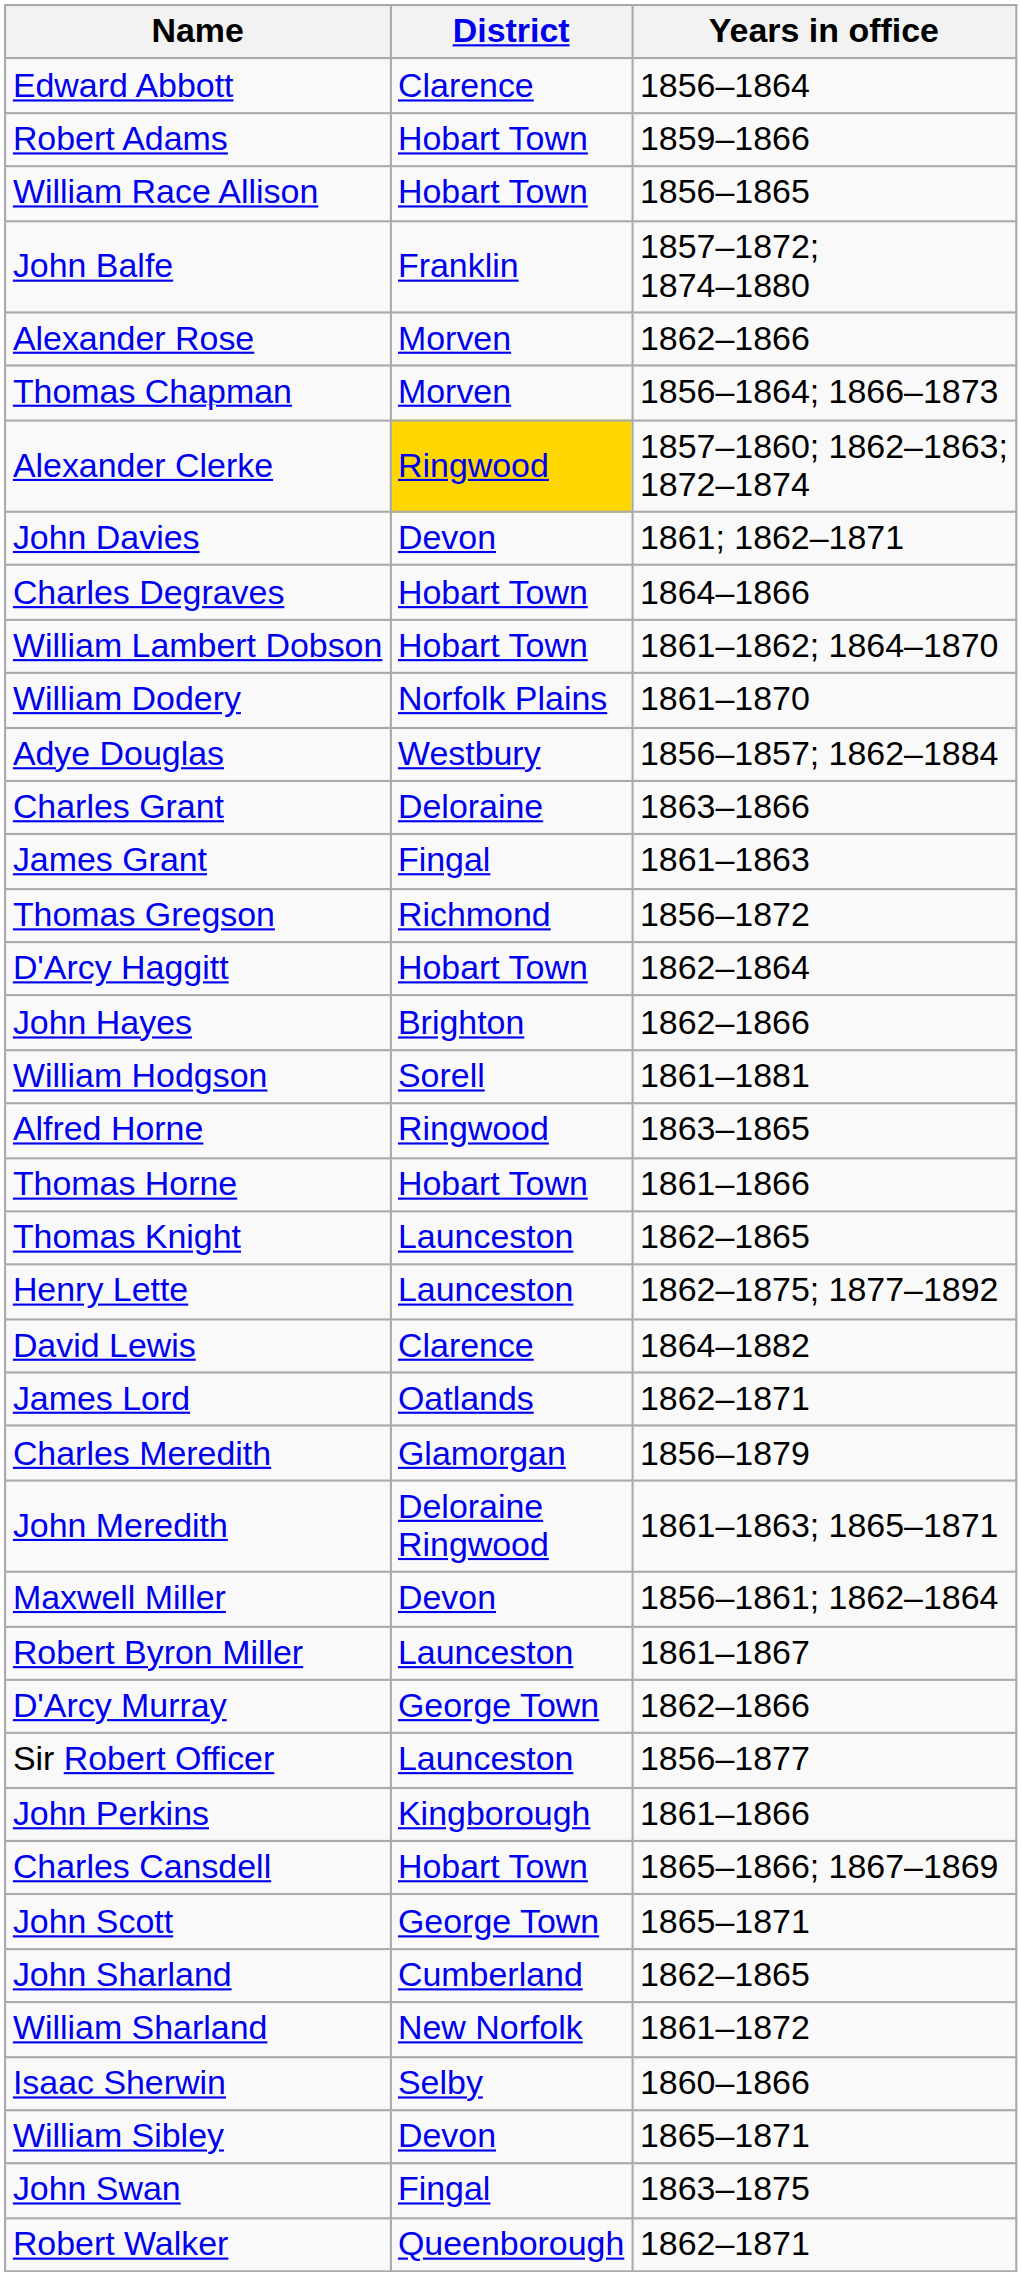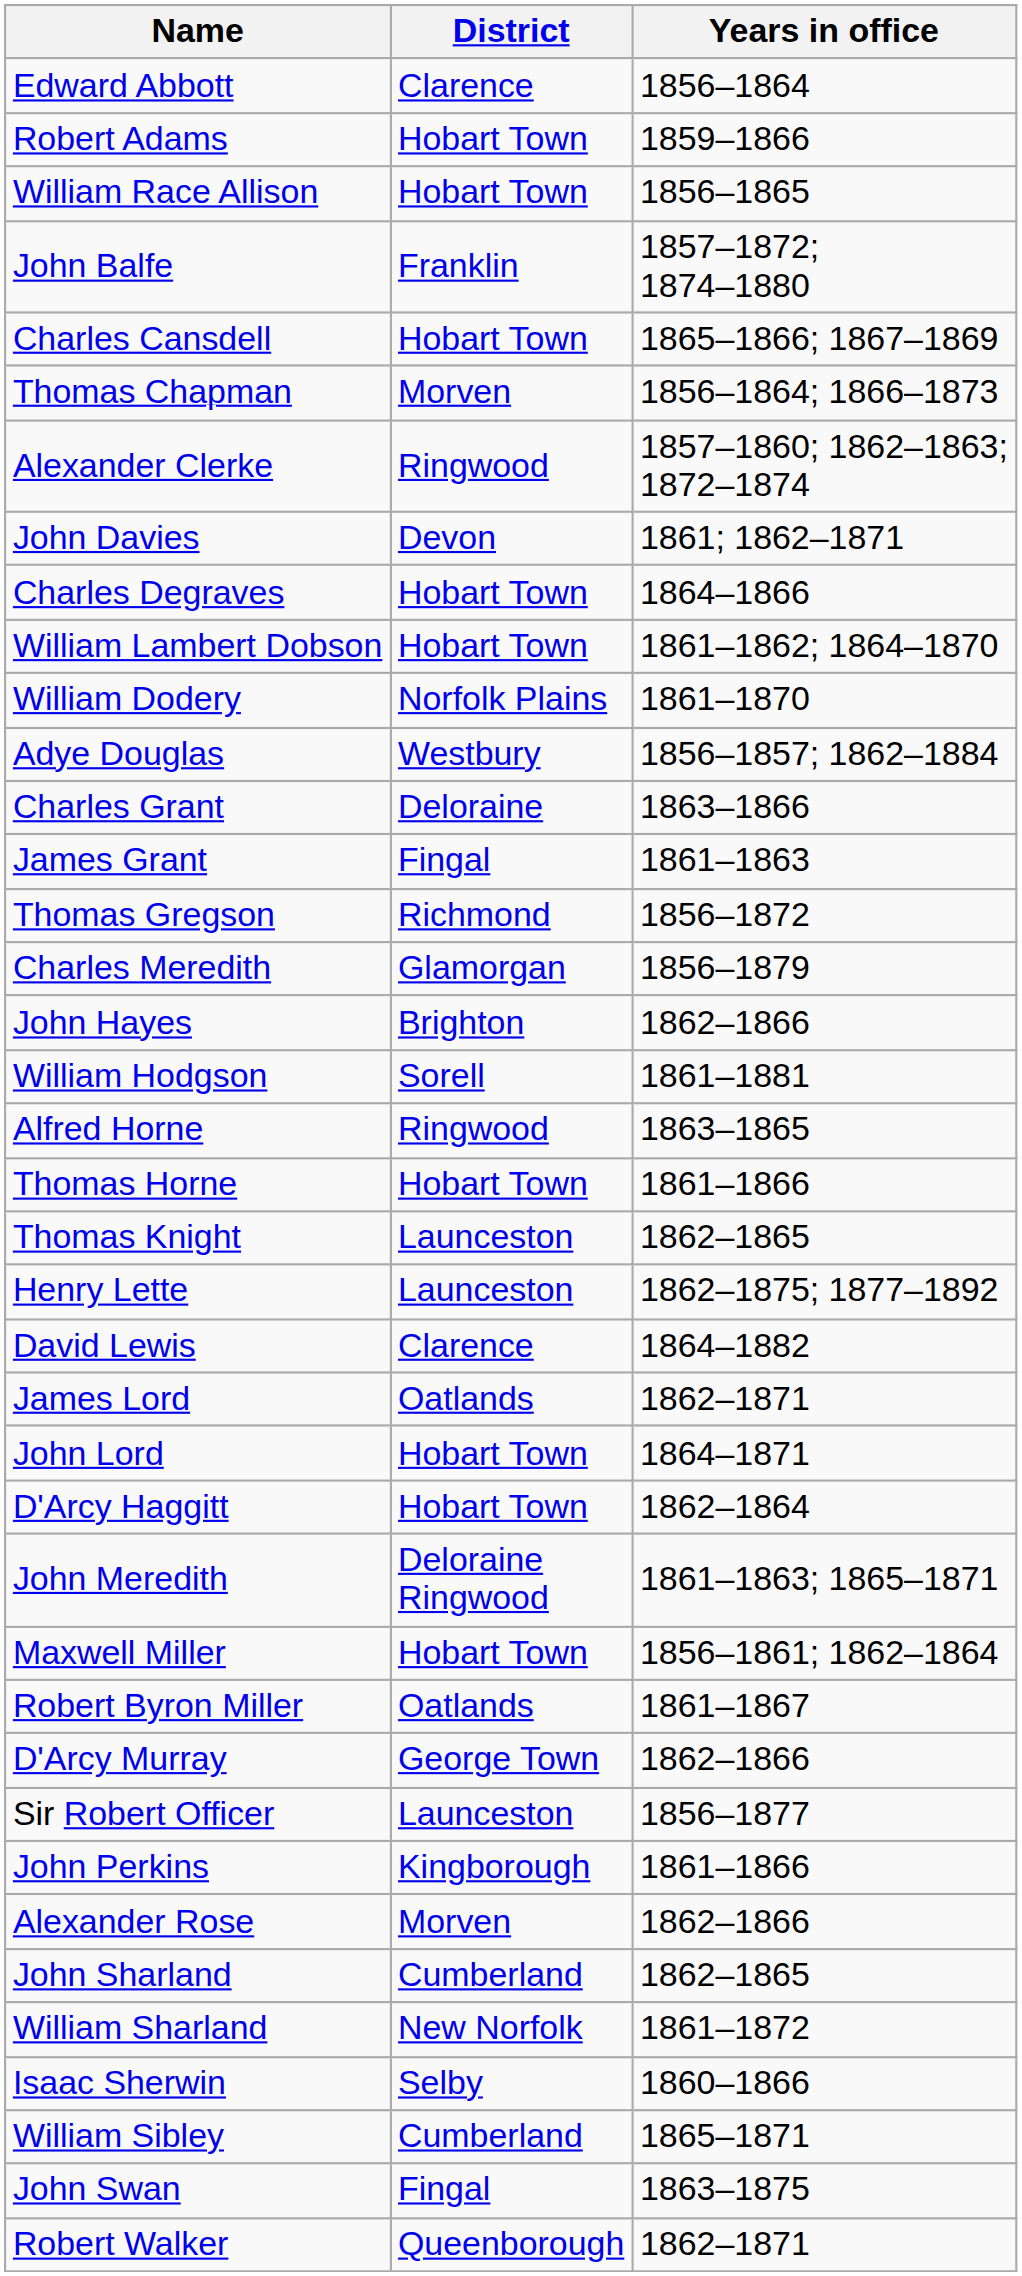rows swapped: Charles Cansdell <-> Alexander Rose
Alexander Clerke | District: gold background -> no background
rows swapped: D'Arcy Haggitt <-> Charles Meredith
+ row: John Lord | Hobart Town | 1864–1871
Maxwell Miller | District: Devon -> Hobart Town
Robert Byron Miller | District: Launceston -> Oatlands
- row: John Scott | George Town | 1865–1871
William Sibley | District: Devon -> Cumberland
